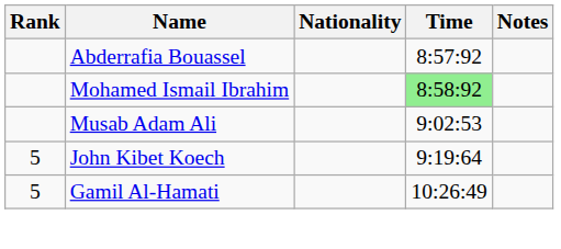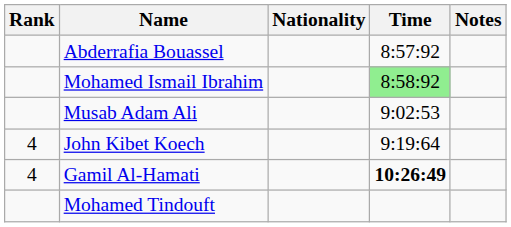John Kibet Koech | Rank: 5 -> 4
Gamil Al-Hamati | Rank: 5 -> 4
Gamil Al-Hamati | Time: normal -> bold
+ row: Mohamed Tindouft
